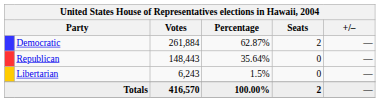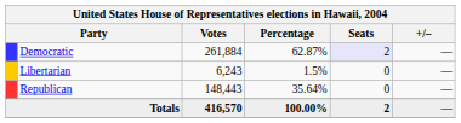Democratic | Seats: no background -> lavender background
rows swapped: Republican <-> Libertarian
